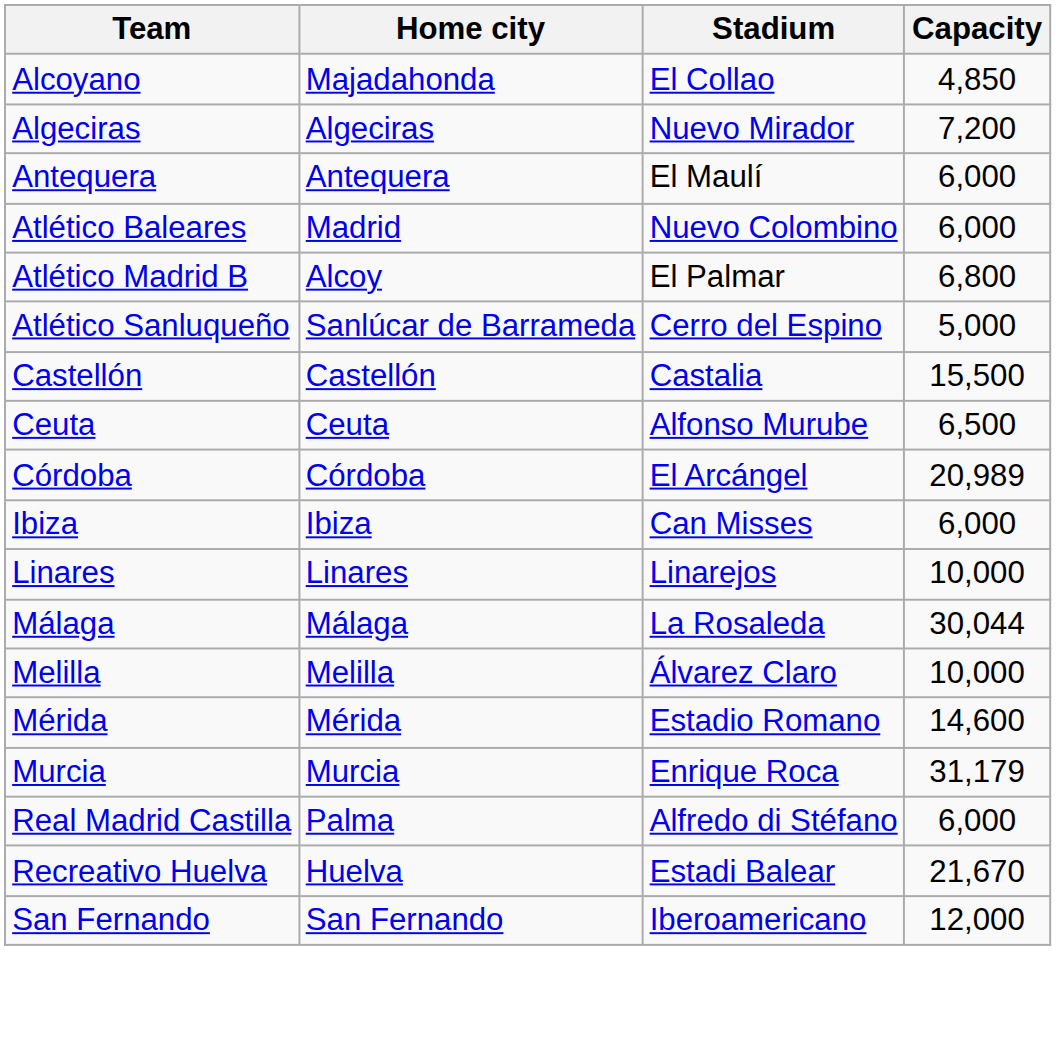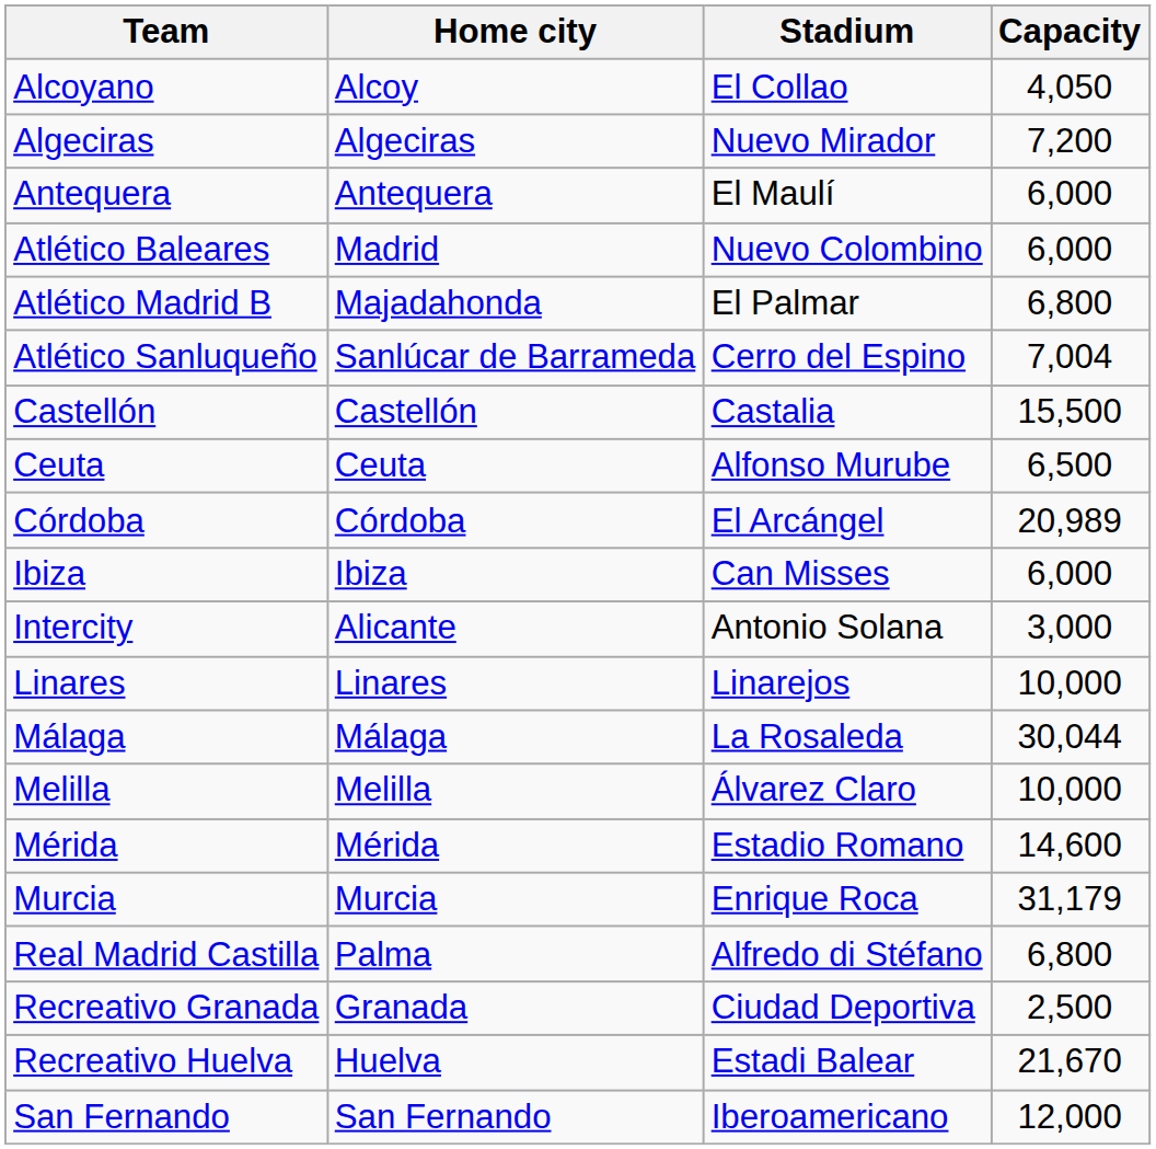Alcoyano | Home city: Majadahonda -> Alcoy
Alcoyano | Capacity: 4,850 -> 4,050
Atlético Madrid B | Home city: Alcoy -> Majadahonda
Atlético Sanluqueño | Capacity: 5,000 -> 7,004
+ row: Intercity | Alicante | Antonio Solana | 3,000
Real Madrid Castilla | Capacity: 6,000 -> 6,800
+ row: Recreativo Granada | Granada | Ciudad Deportiva | 2,500
